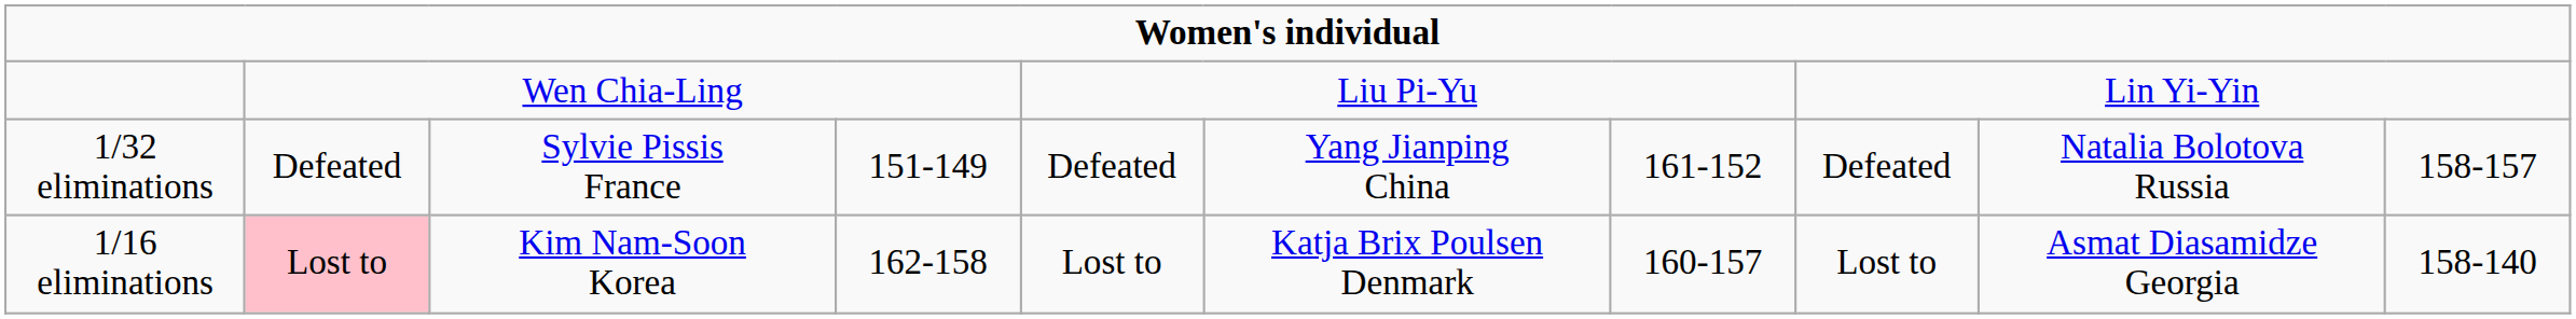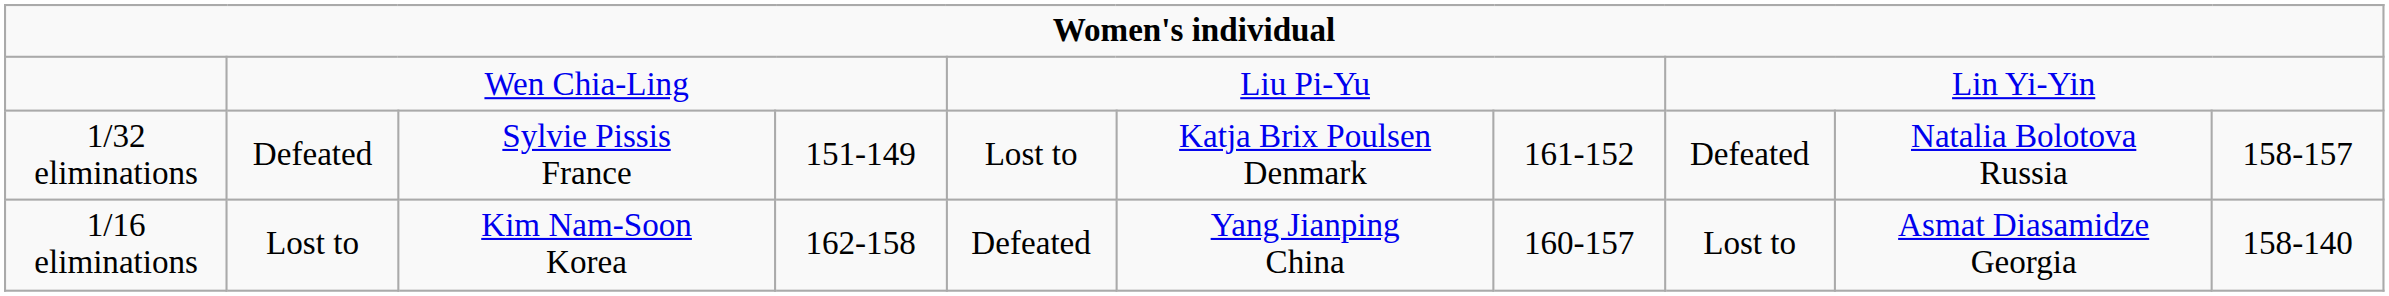1/32 eliminations | column 5: Defeated -> Lost to
1/32 eliminations | column 6: Yang Jianping China -> Katja Brix Poulsen Denmark
1/16 eliminations | column 2: pink background -> no background
1/16 eliminations | column 5: Lost to -> Defeated
1/16 eliminations | column 6: Katja Brix Poulsen Denmark -> Yang Jianping China
